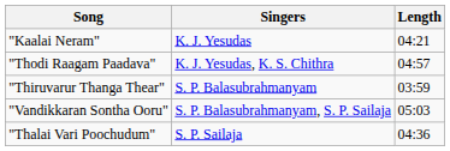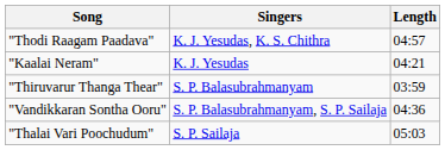rows swapped: "Kaalai Neram" <-> "Thodi Raagam Paadava"
"Vandikkaran Sontha Ooru" | Length: 05:03 -> 04:36
"Thalai Vari Poochudum" | Length: 04:36 -> 05:03
